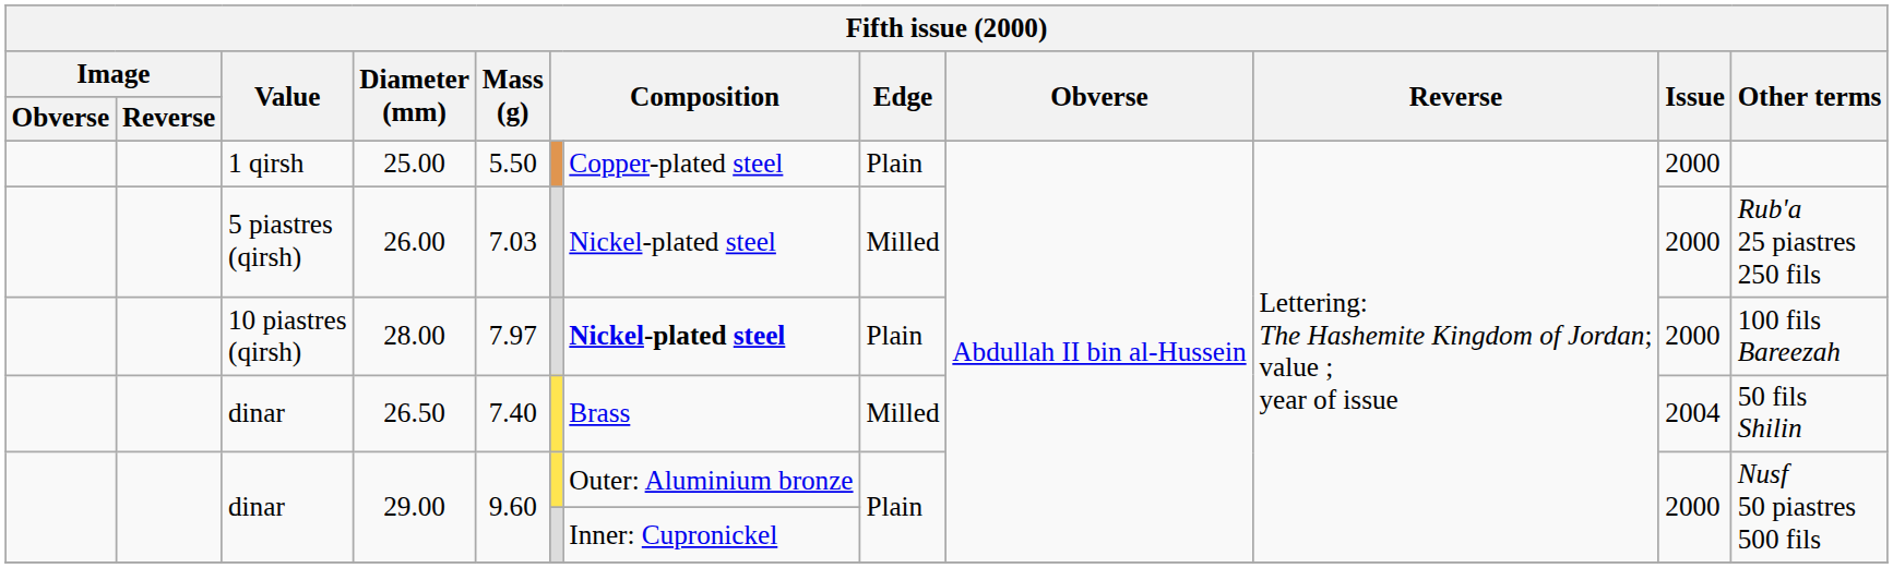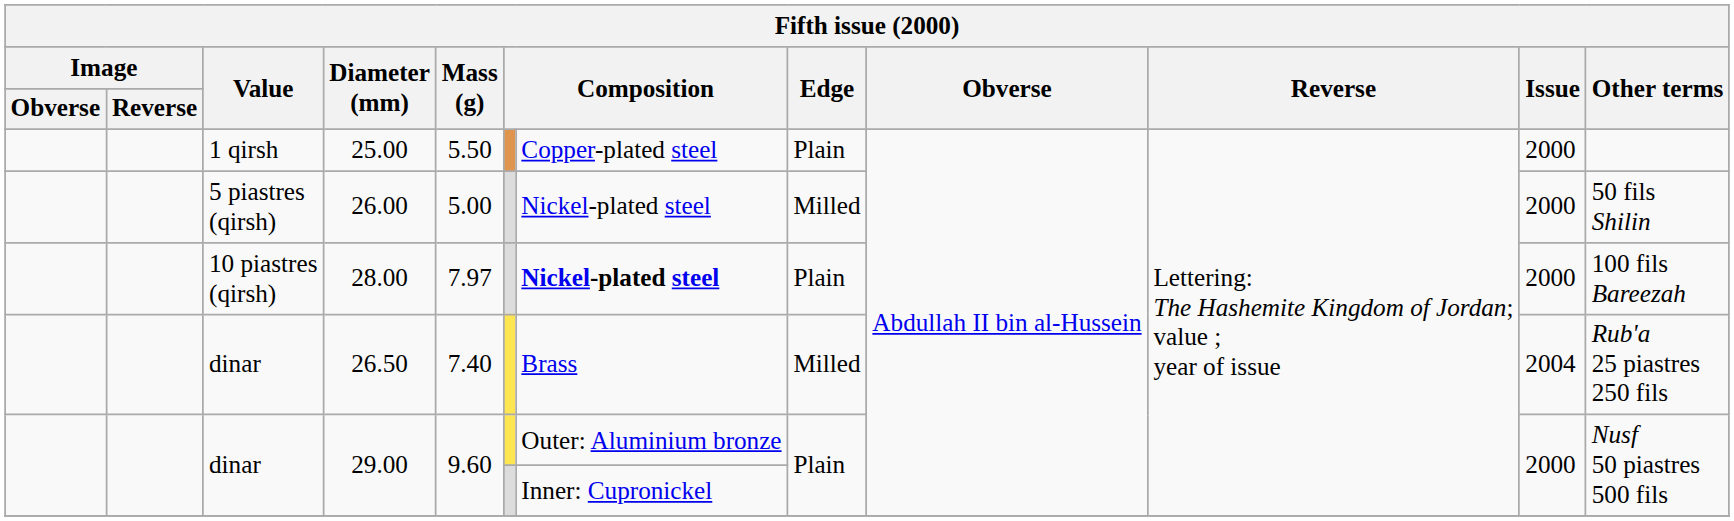26.00 | Mass (g): 7.03 -> 5.00
26.00 | Other terms: Rub'a 25 piastres 250 fils -> 50 fils Shilin
26.50 | Other terms: 50 fils Shilin -> Rub'a 25 piastres 250 fils
